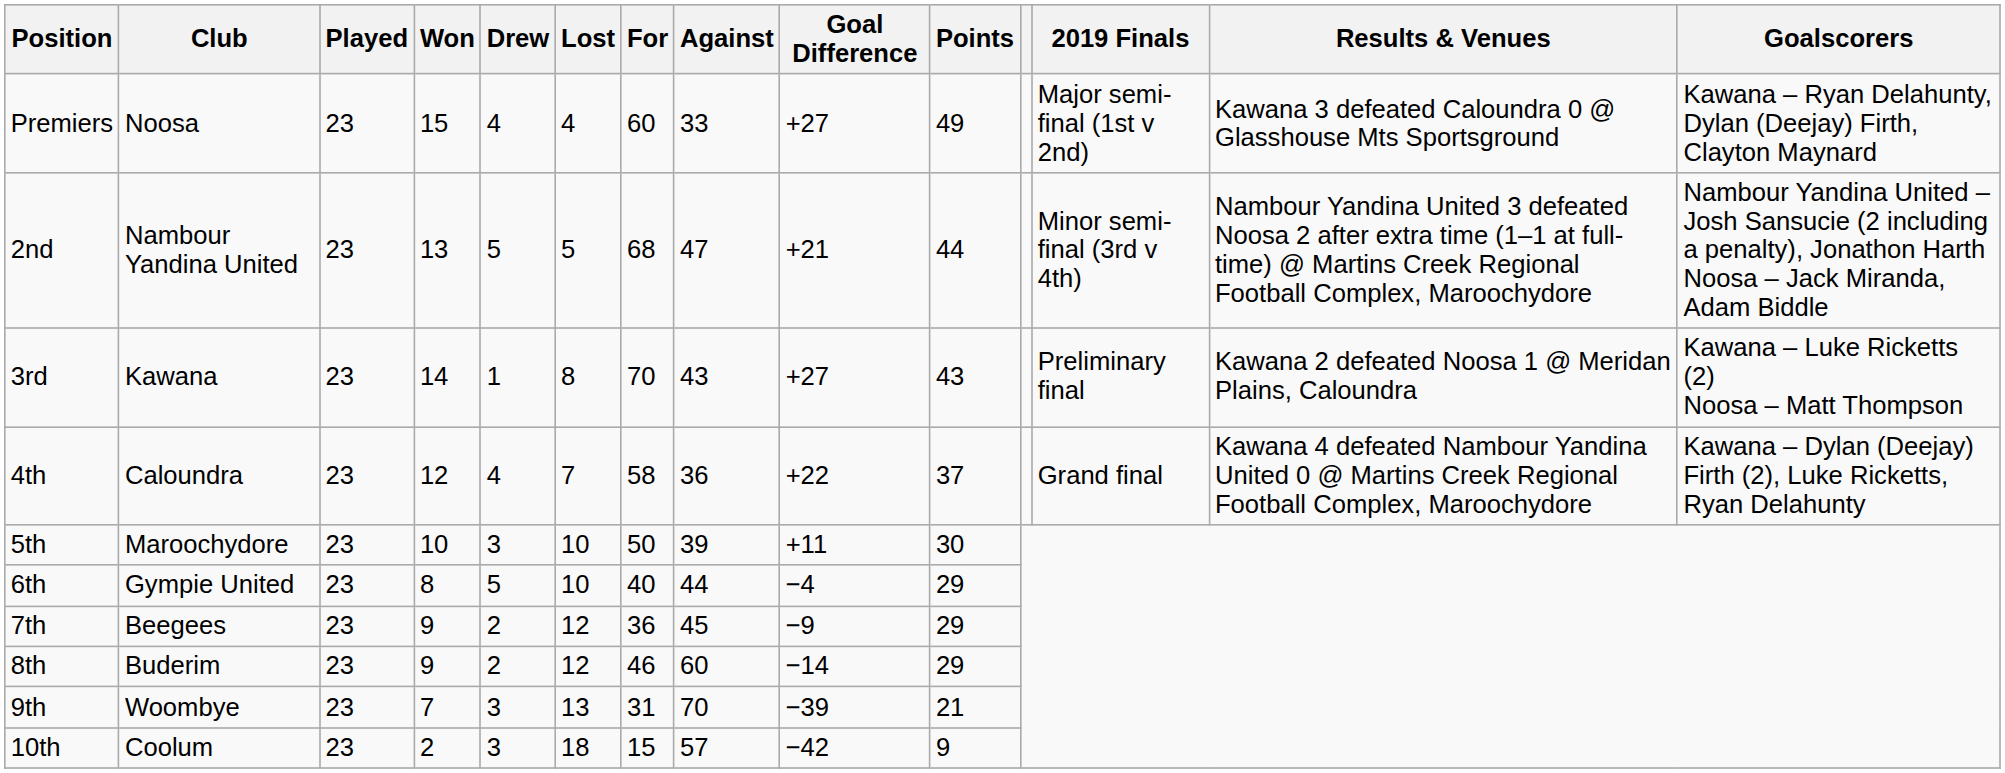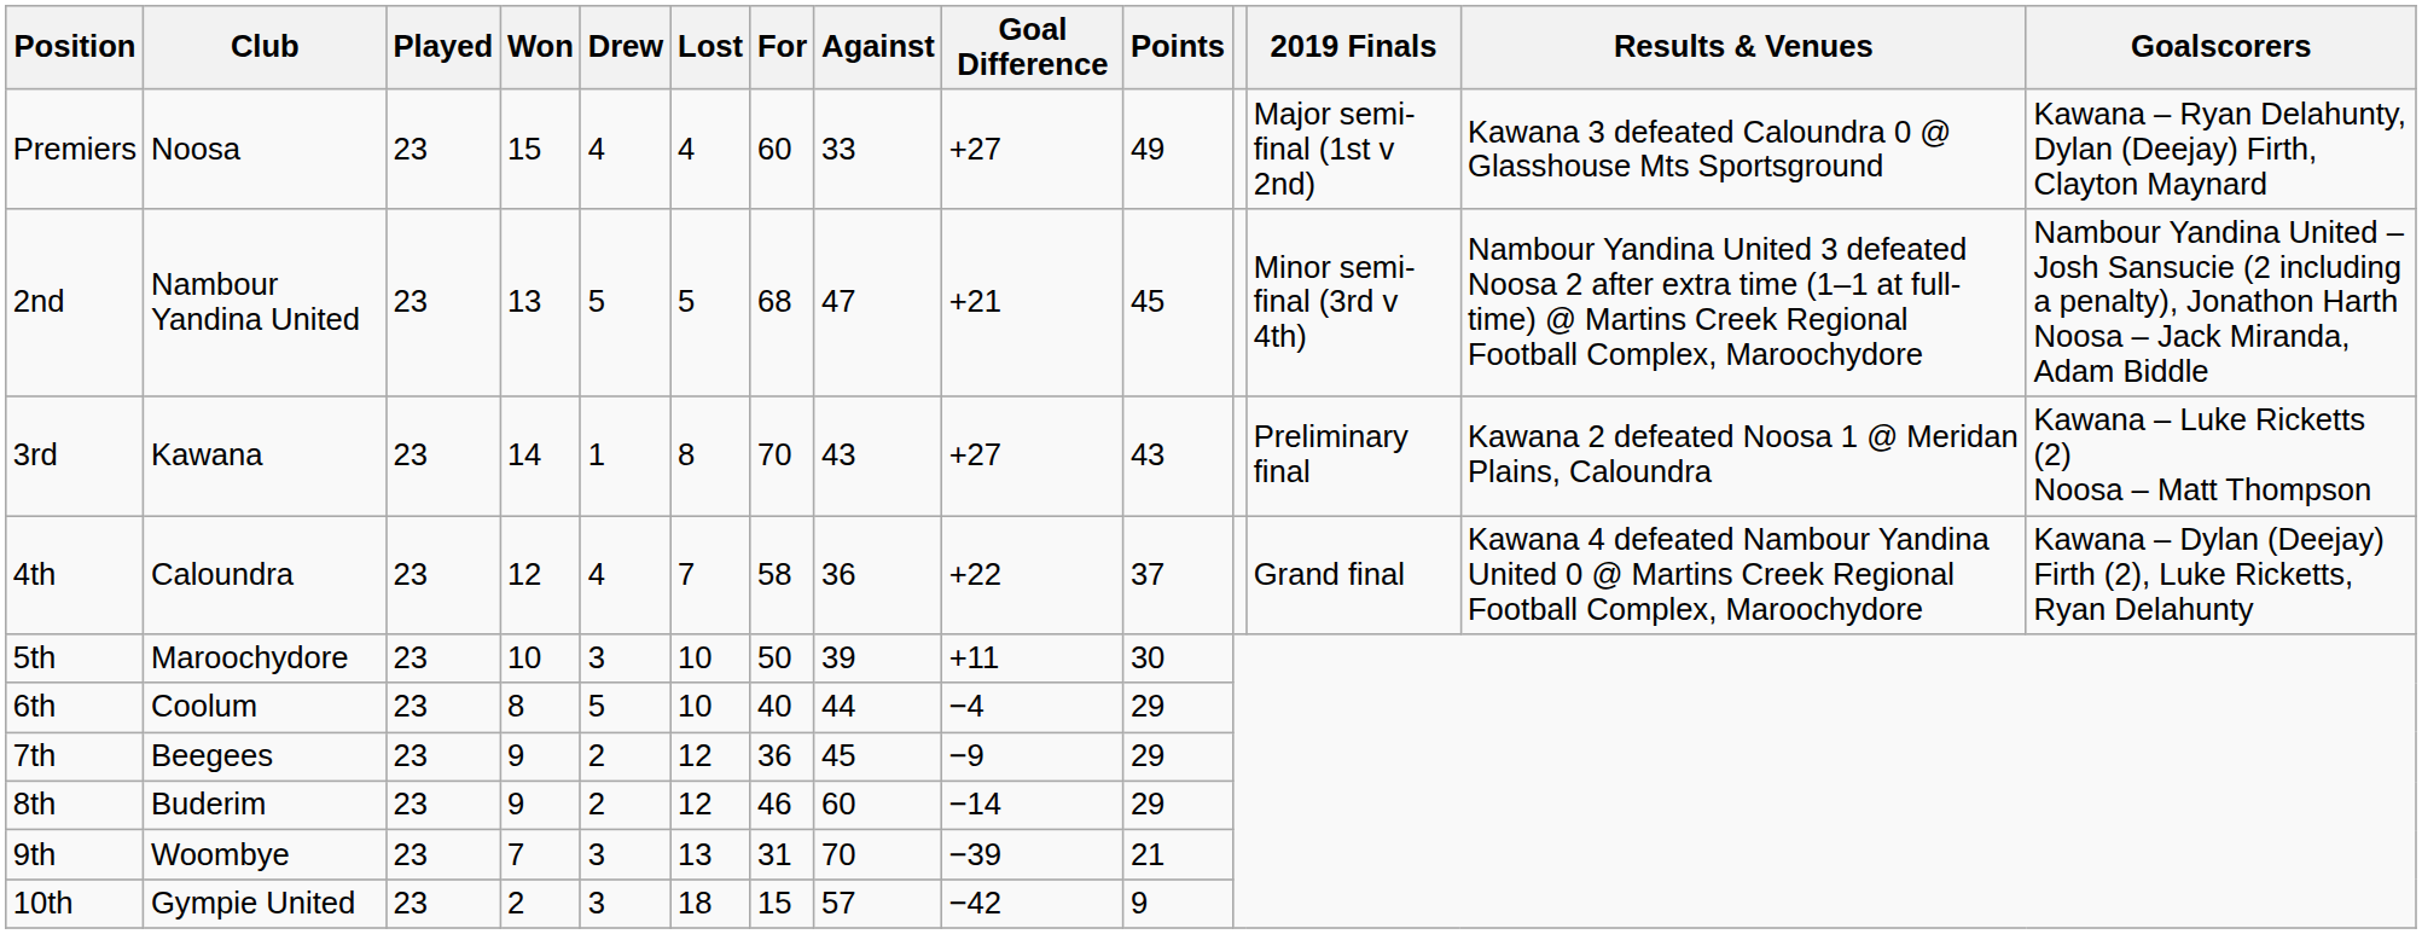2nd | Points: 44 -> 45
6th | Club: Gympie United -> Coolum
10th | Club: Coolum -> Gympie United
